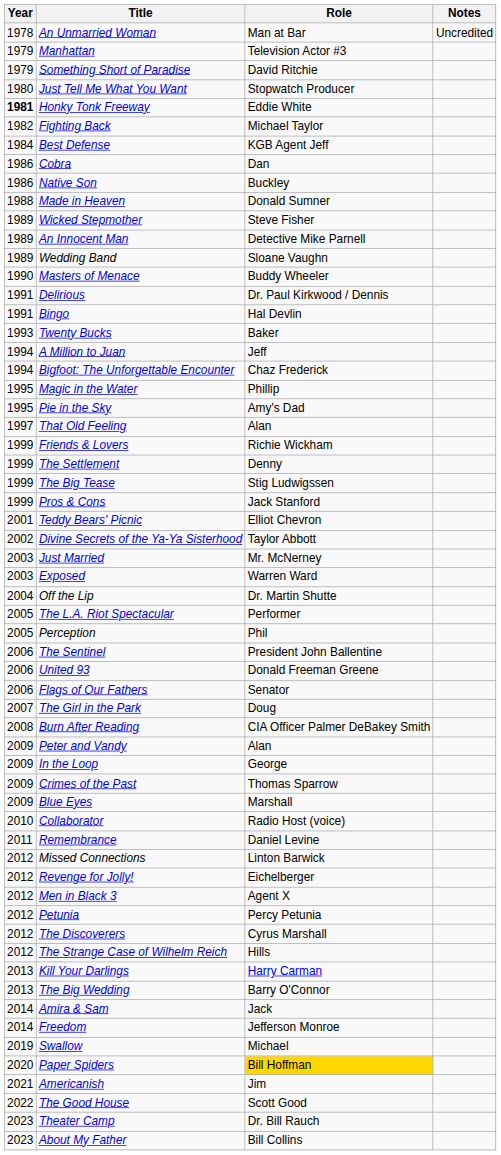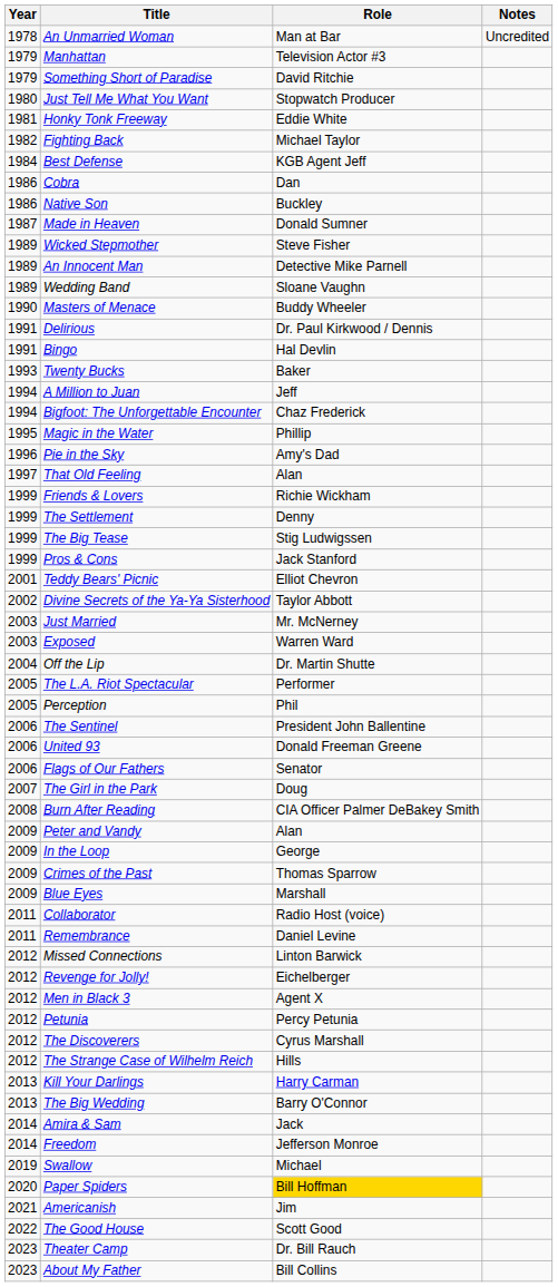Honky Tonk Freeway | Year: bold -> normal
Made in Heaven | Year: 1988 -> 1987
Pie in the Sky | Year: 1995 -> 1996
Collaborator | Year: 2010 -> 2011
